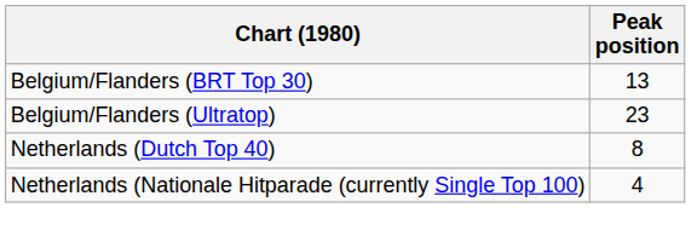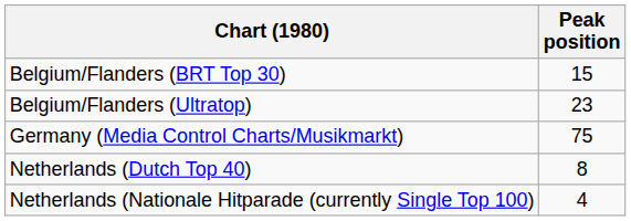Belgium/Flanders (BRT Top 30) | Peak position: 13 -> 15
+ row: Germany (Media Control Charts/Musikmarkt) | 75
